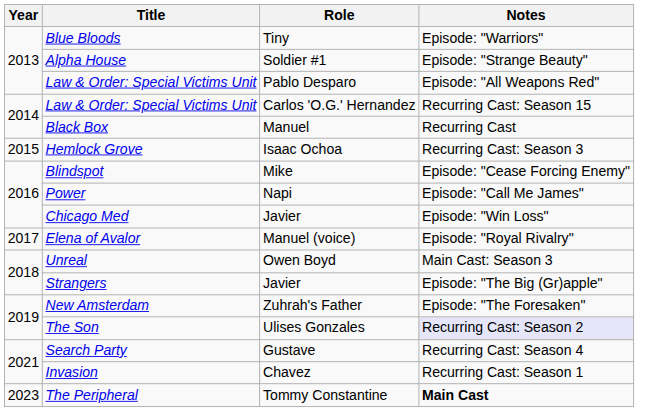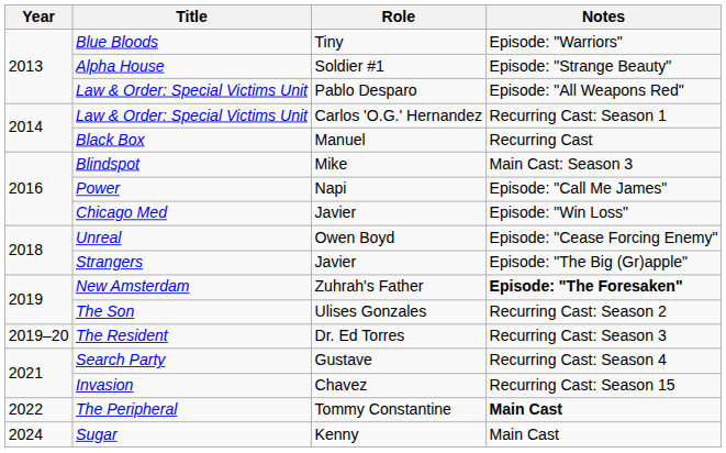Law & Order: Special Victims Unit / Carlos 'O.G.' Hernandez | Notes: Recurring Cast: Season 15 -> Recurring Cast: Season 1
- row: 2015 | Hemlock Grove | Isaac Ochoa | Recurring Cast: Season 3
Blindspot | Notes: Episode: "Cease Forcing Enemy" -> Main Cast: Season 3
- row: 2017 | Elena of Avalor | Manuel (voice) | Episode: "Royal Rivalry"
Unreal | Notes: Main Cast: Season 3 -> Episode: "Cease Forcing Enemy"
New Amsterdam | Notes: normal -> bold
The Son | Notes: lavender background -> no background
+ row: 2019–20 | The Resident | Dr. Ed Torres | Recurring Cast: Season 3
Invasion | Notes: Recurring Cast: Season 1 -> Recurring Cast: Season 15
The Peripheral | Year: 2023 -> 2022
+ row: 2024 | Sugar | Kenny | Main Cast
